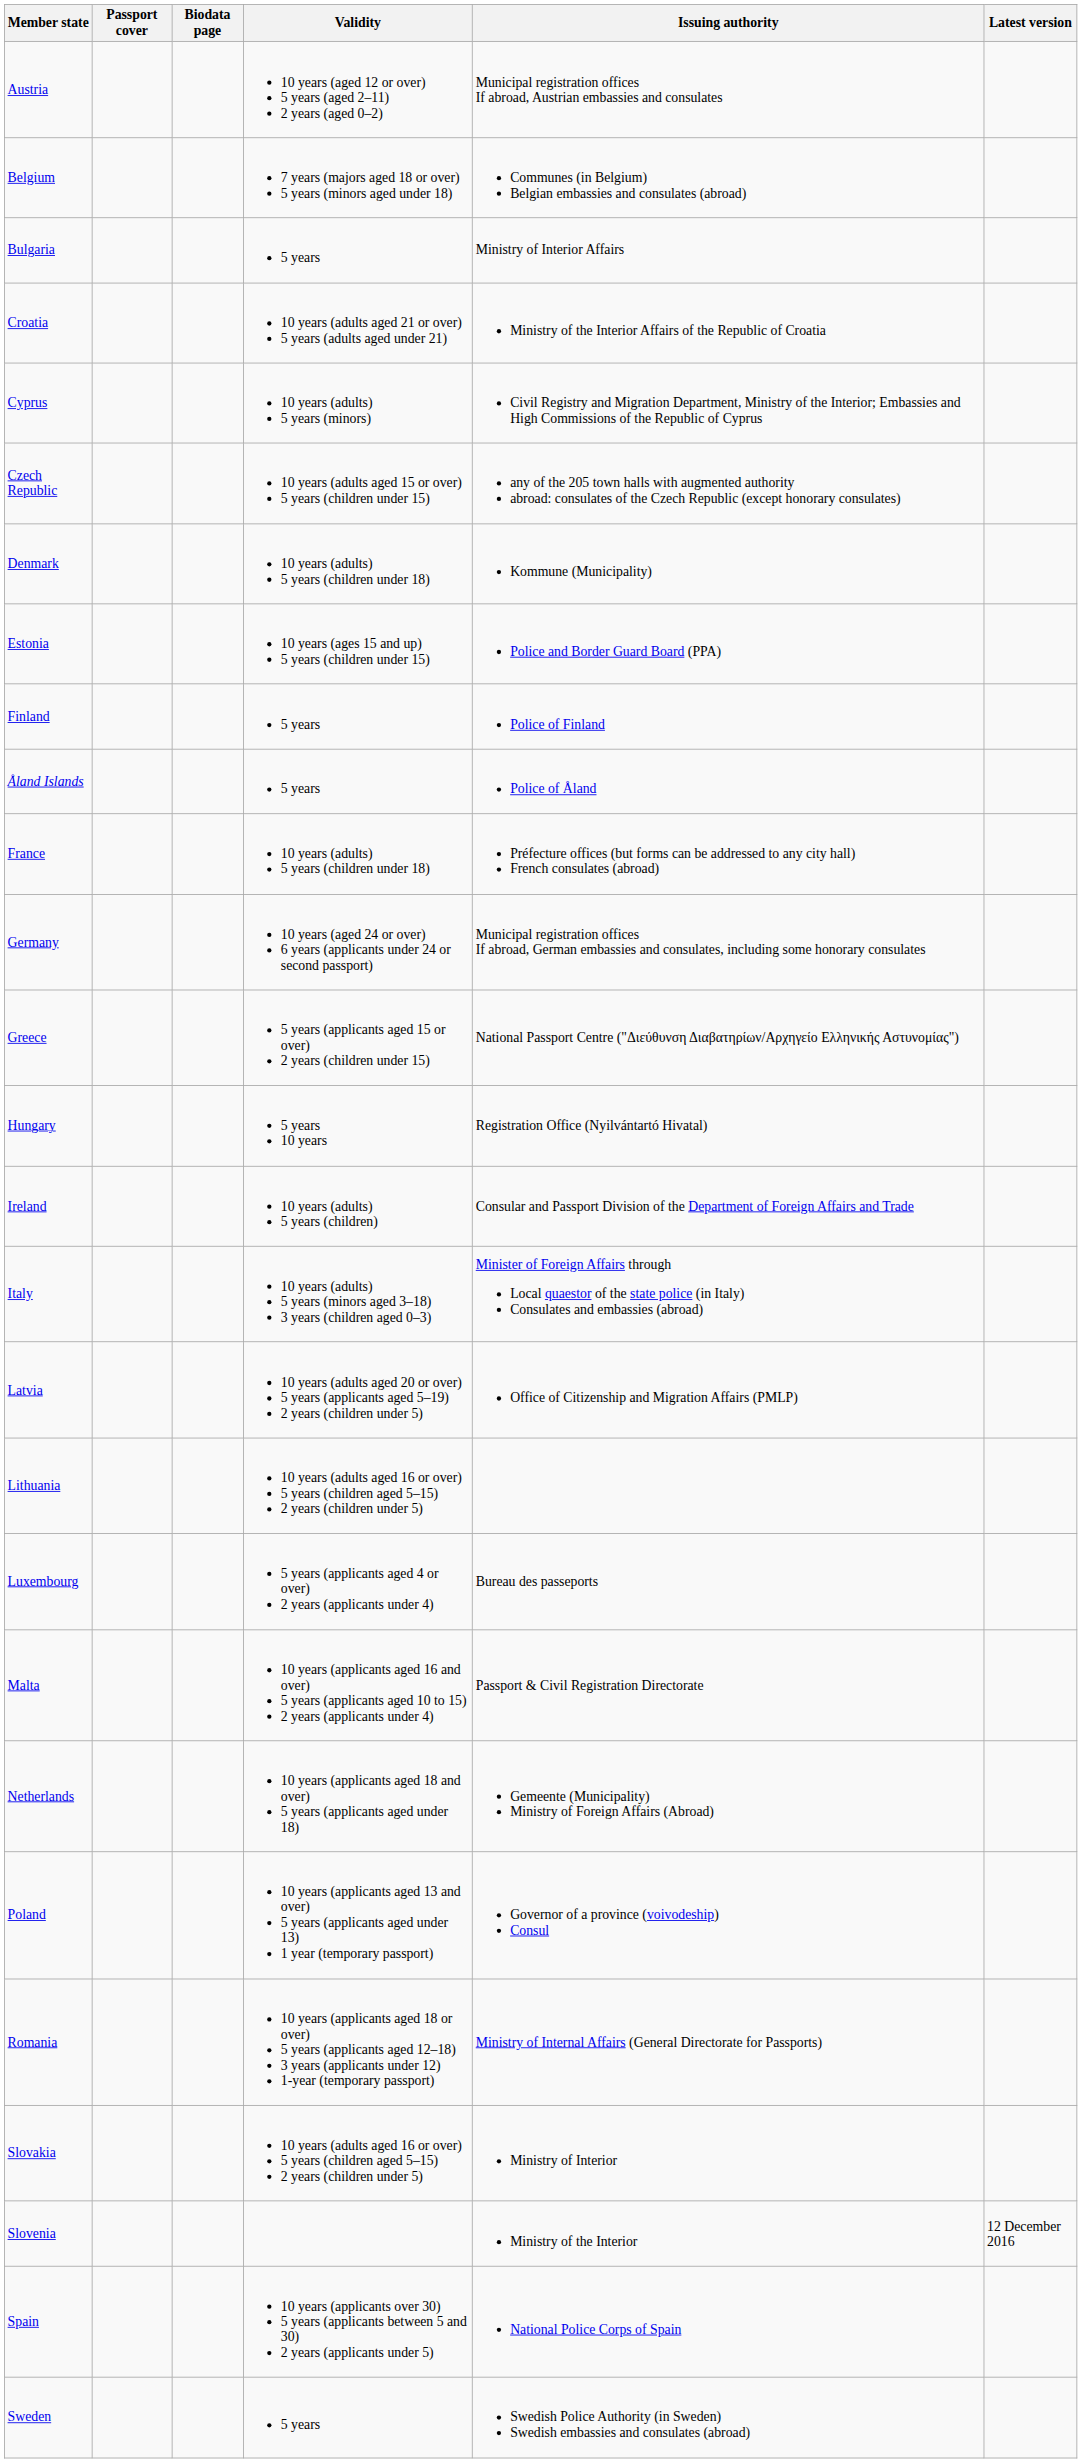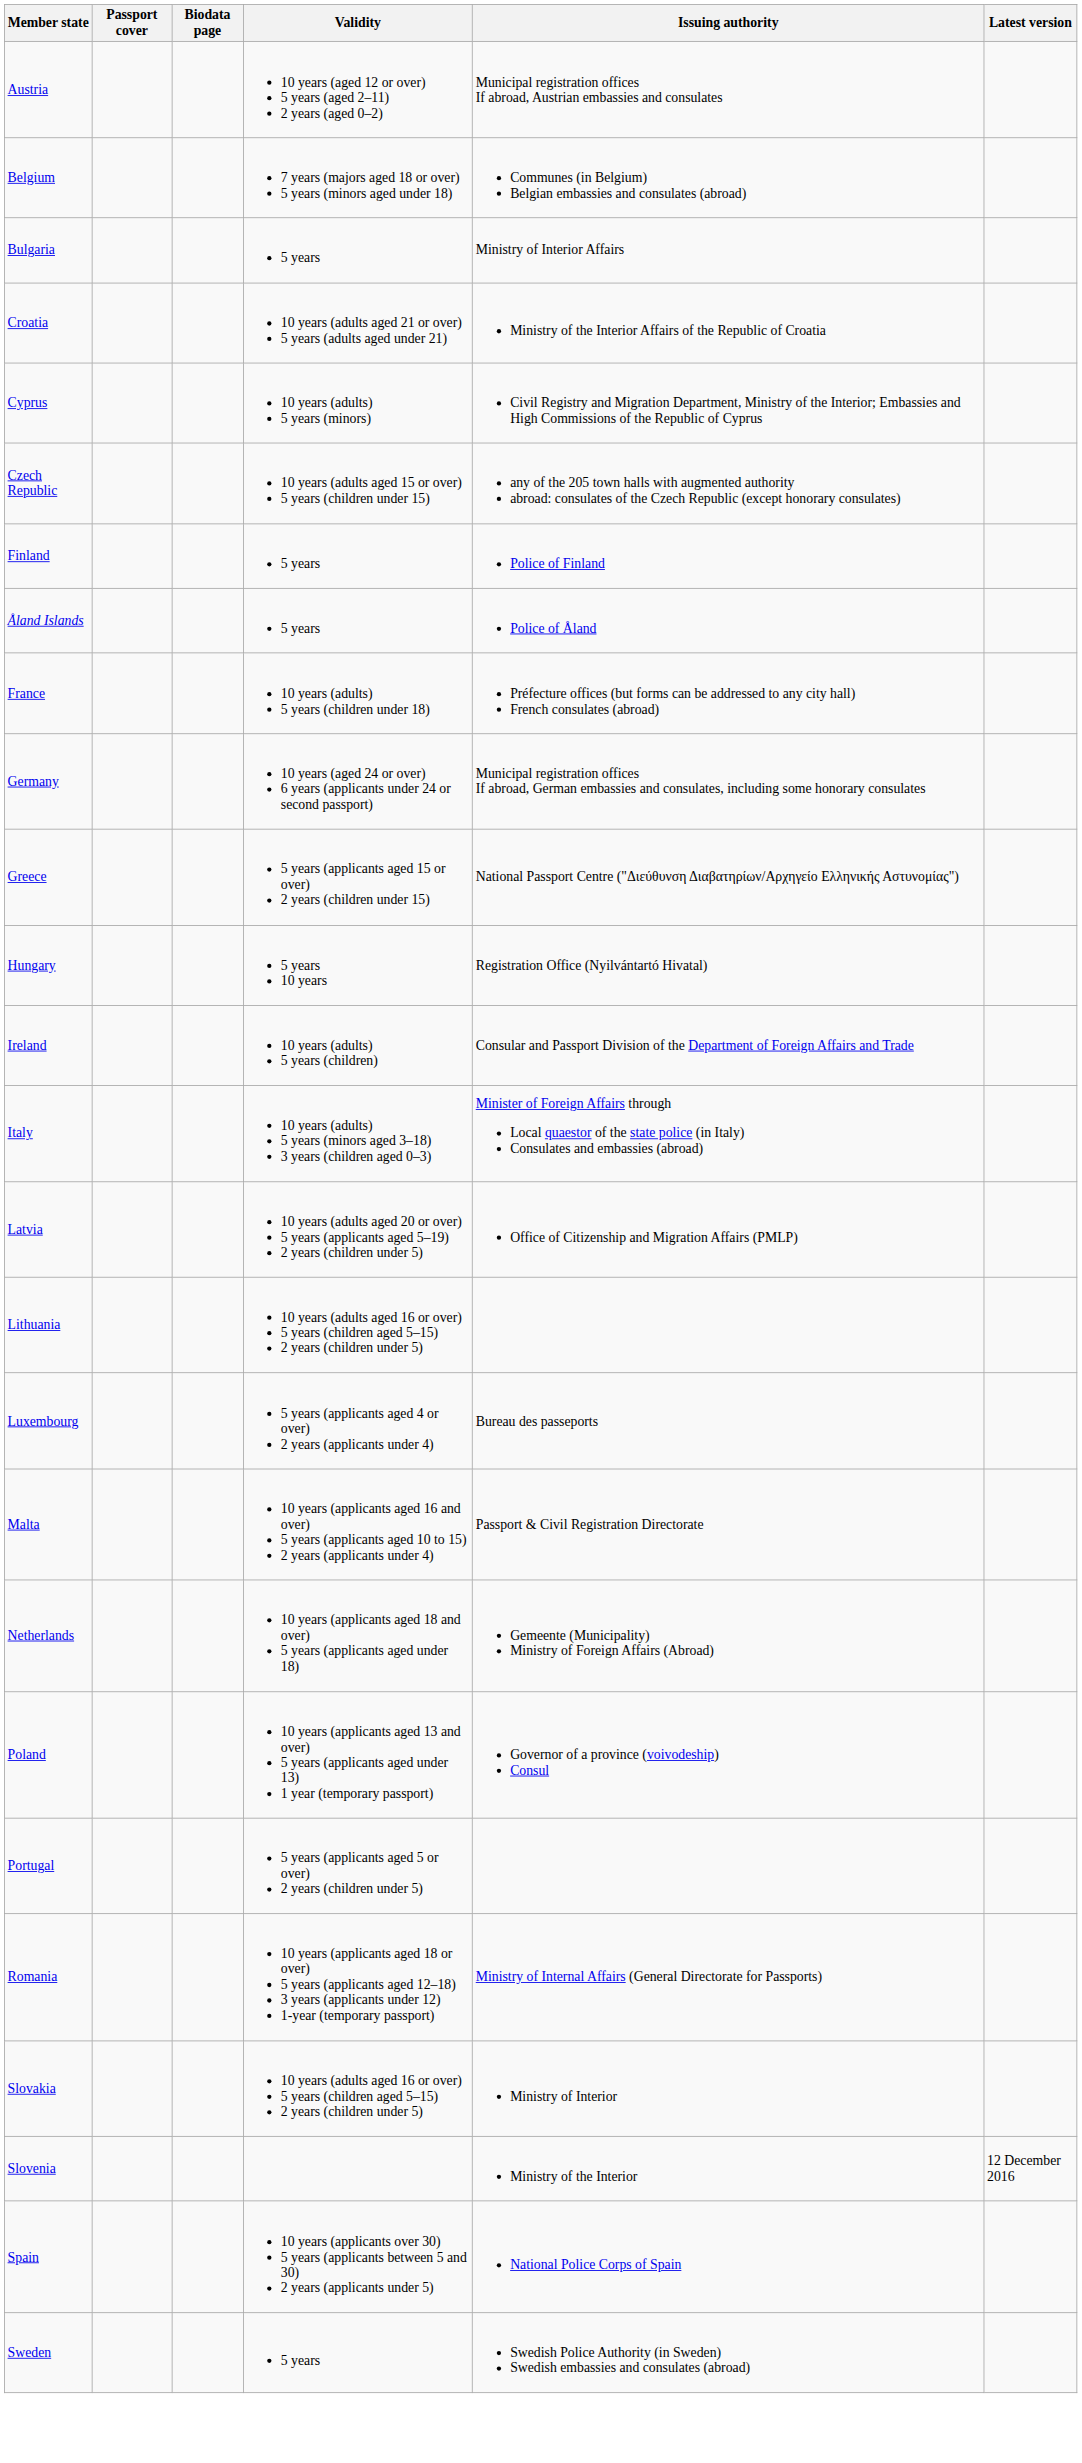- row: Denmark | 10 years (adults) 5 years (children under 18) | Kommune (Municipality)
- row: Estonia | 10 years (ages 15 and up) 5 years (children under 15) | Police and Border Guard Board (PPA)
+ row: Portugal | 5 years (applicants aged 5 or over) 2 years (children under 5)
